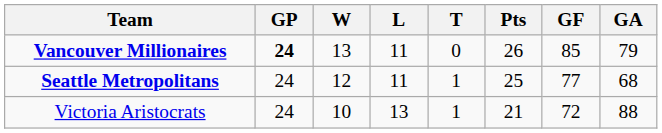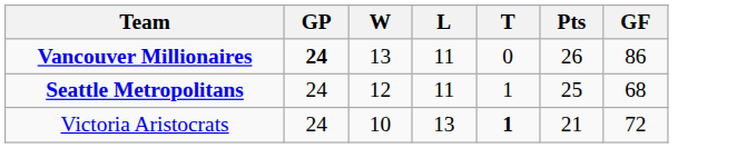- column: GA | 79 | 68 | 88
Vancouver Millionaires | GF: 85 -> 86
Seattle Metropolitans | GF: 77 -> 68
Victoria Aristocrats | T: normal -> bold
